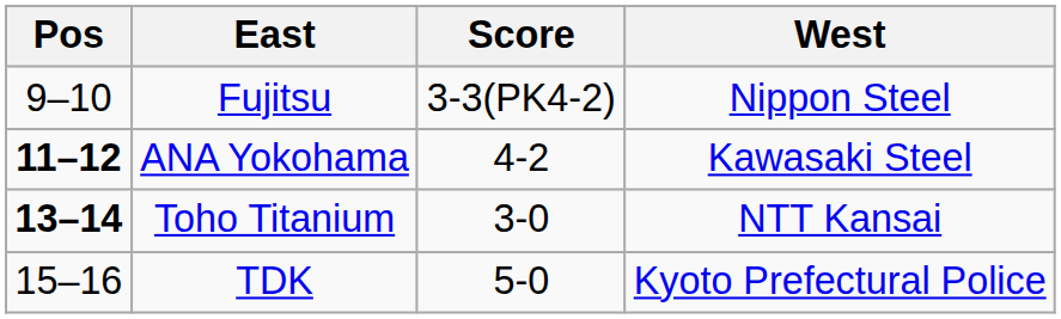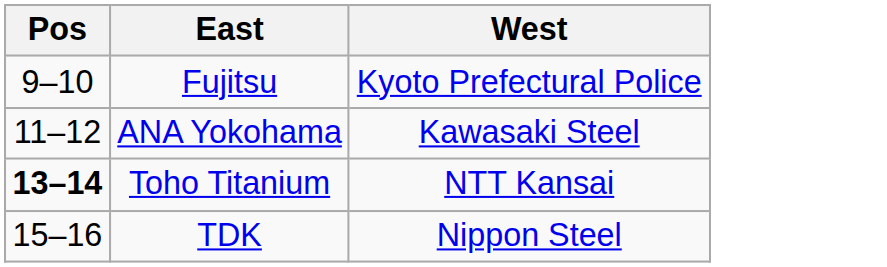- column: Score | 3-3(PK4-2) | 4-2 | 3-0 | 5-0
Fujitsu | West: Nippon Steel -> Kyoto Prefectural Police
ANA Yokohama | Pos: bold -> normal
TDK | West: Kyoto Prefectural Police -> Nippon Steel
